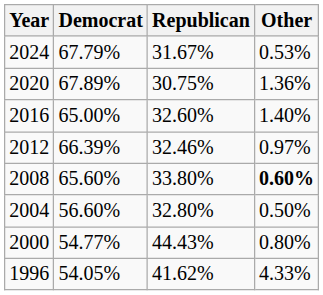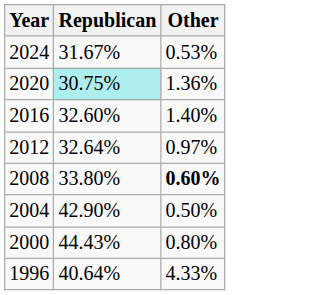- column: Democrat | 67.79% | 67.89% | 65.00% | 66.39% | 65.60% | 56.60% | 54.77% | 54.05%
2020 | Republican: no background -> paleturquoise background
2012 | Republican: 32.46% -> 32.64%
2004 | Republican: 32.80% -> 42.90%
1996 | Republican: 41.62% -> 40.64%
